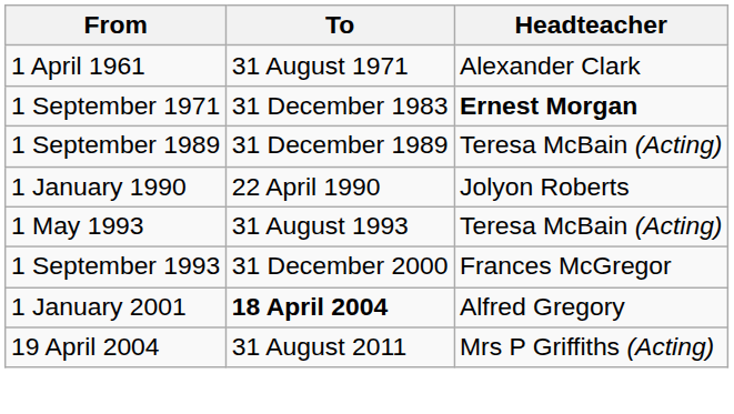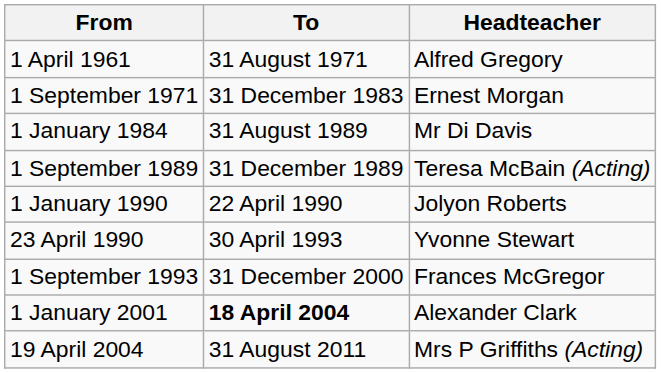1 April 1961 | Headteacher: Alexander Clark -> Alfred Gregory
1 September 1971 | Headteacher: bold -> normal
+ row: 1 January 1984 | 31 August 1989 | Mr Di Davis
+ row: 23 April 1990 | 30 April 1993 | Yvonne Stewart
- row: 1 May 1993 | 31 August 1993 | Teresa McBain (Acting)
1 January 2001 | Headteacher: Alfred Gregory -> Alexander Clark
